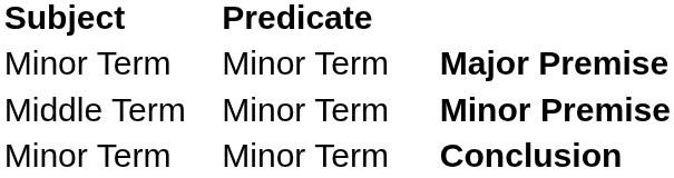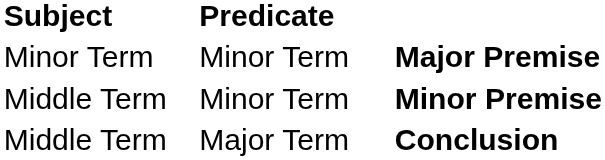Conclusion | Subject: Minor Term -> Middle Term
Conclusion | Predicate: Minor Term -> Major Term
